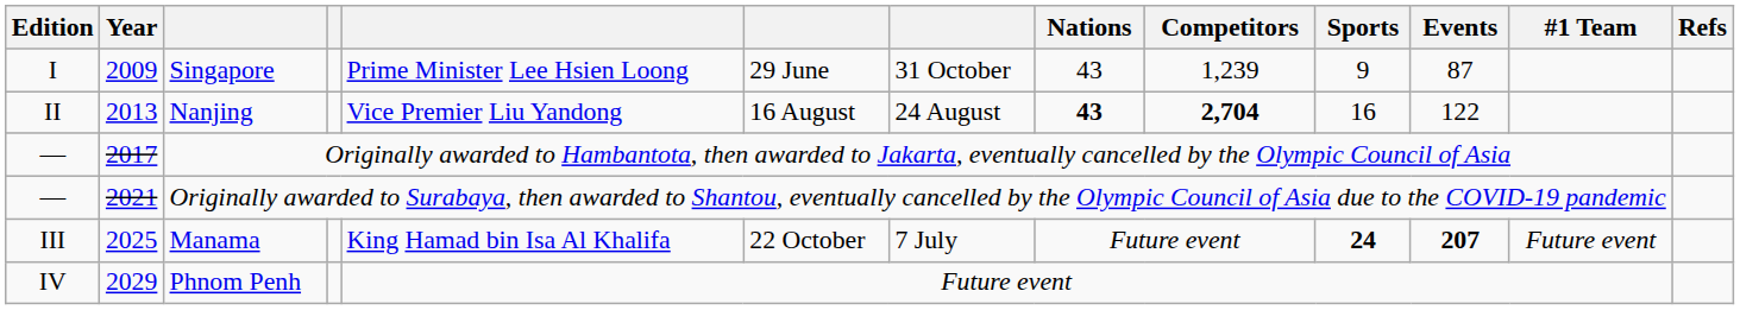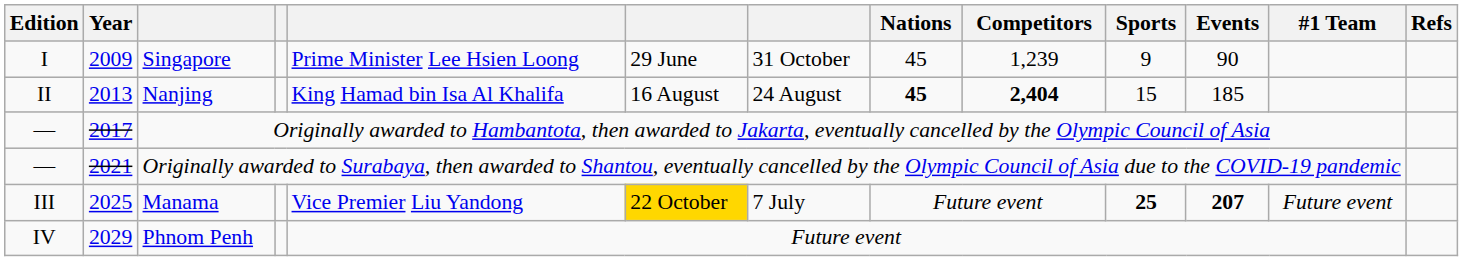Singapore | Nations: 43 -> 45
Singapore | Events: 87 -> 90
Nanjing | column 5: Vice Premier Liu Yandong -> King Hamad bin Isa Al Khalifa
Nanjing | Nations: 43 -> 45
Nanjing | Competitors: 2,704 -> 2,404
Nanjing | Sports: 16 -> 15
Nanjing | Events: 122 -> 185
Manama | column 5: King Hamad bin Isa Al Khalifa -> Vice Premier Liu Yandong
Manama | column 6: no background -> gold background
Manama | Sports: 24 -> 25
